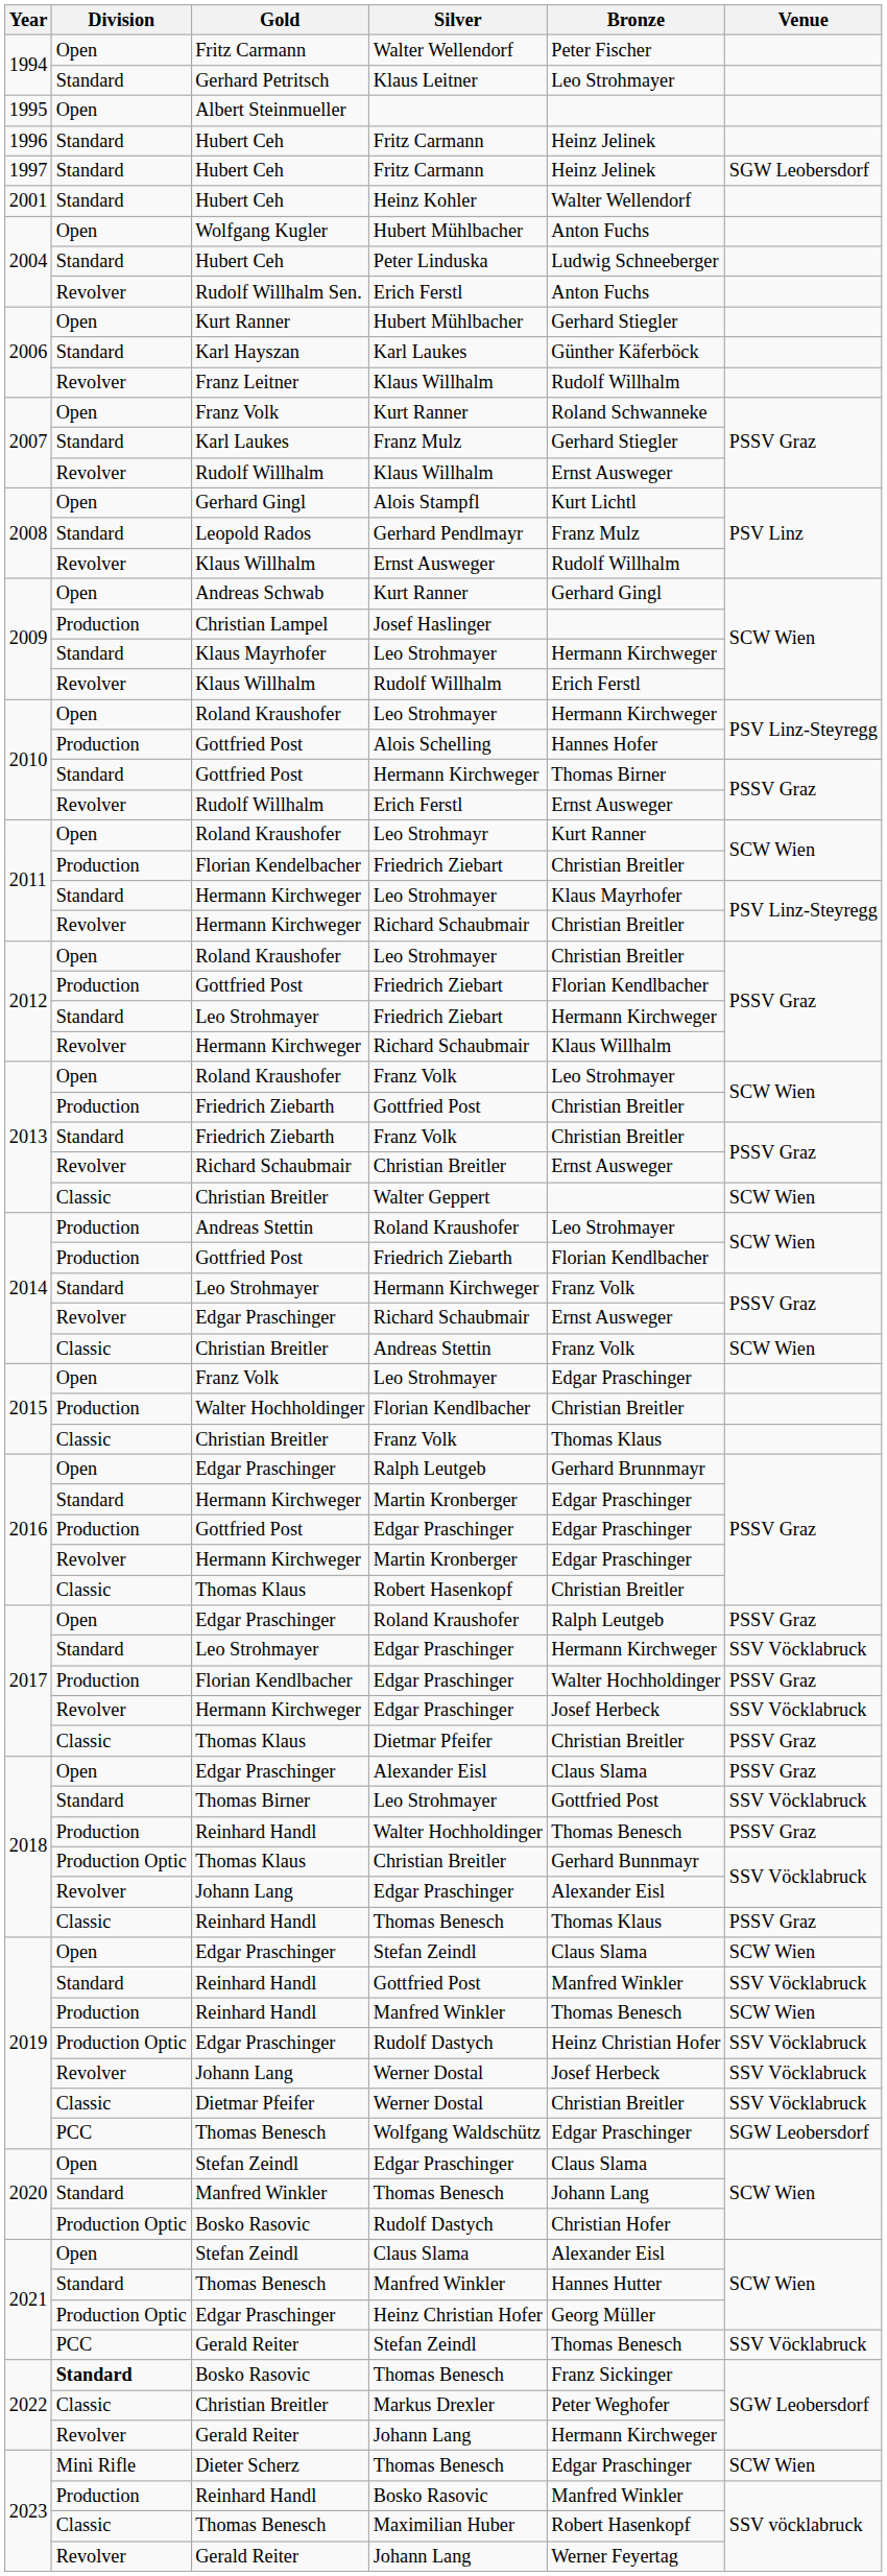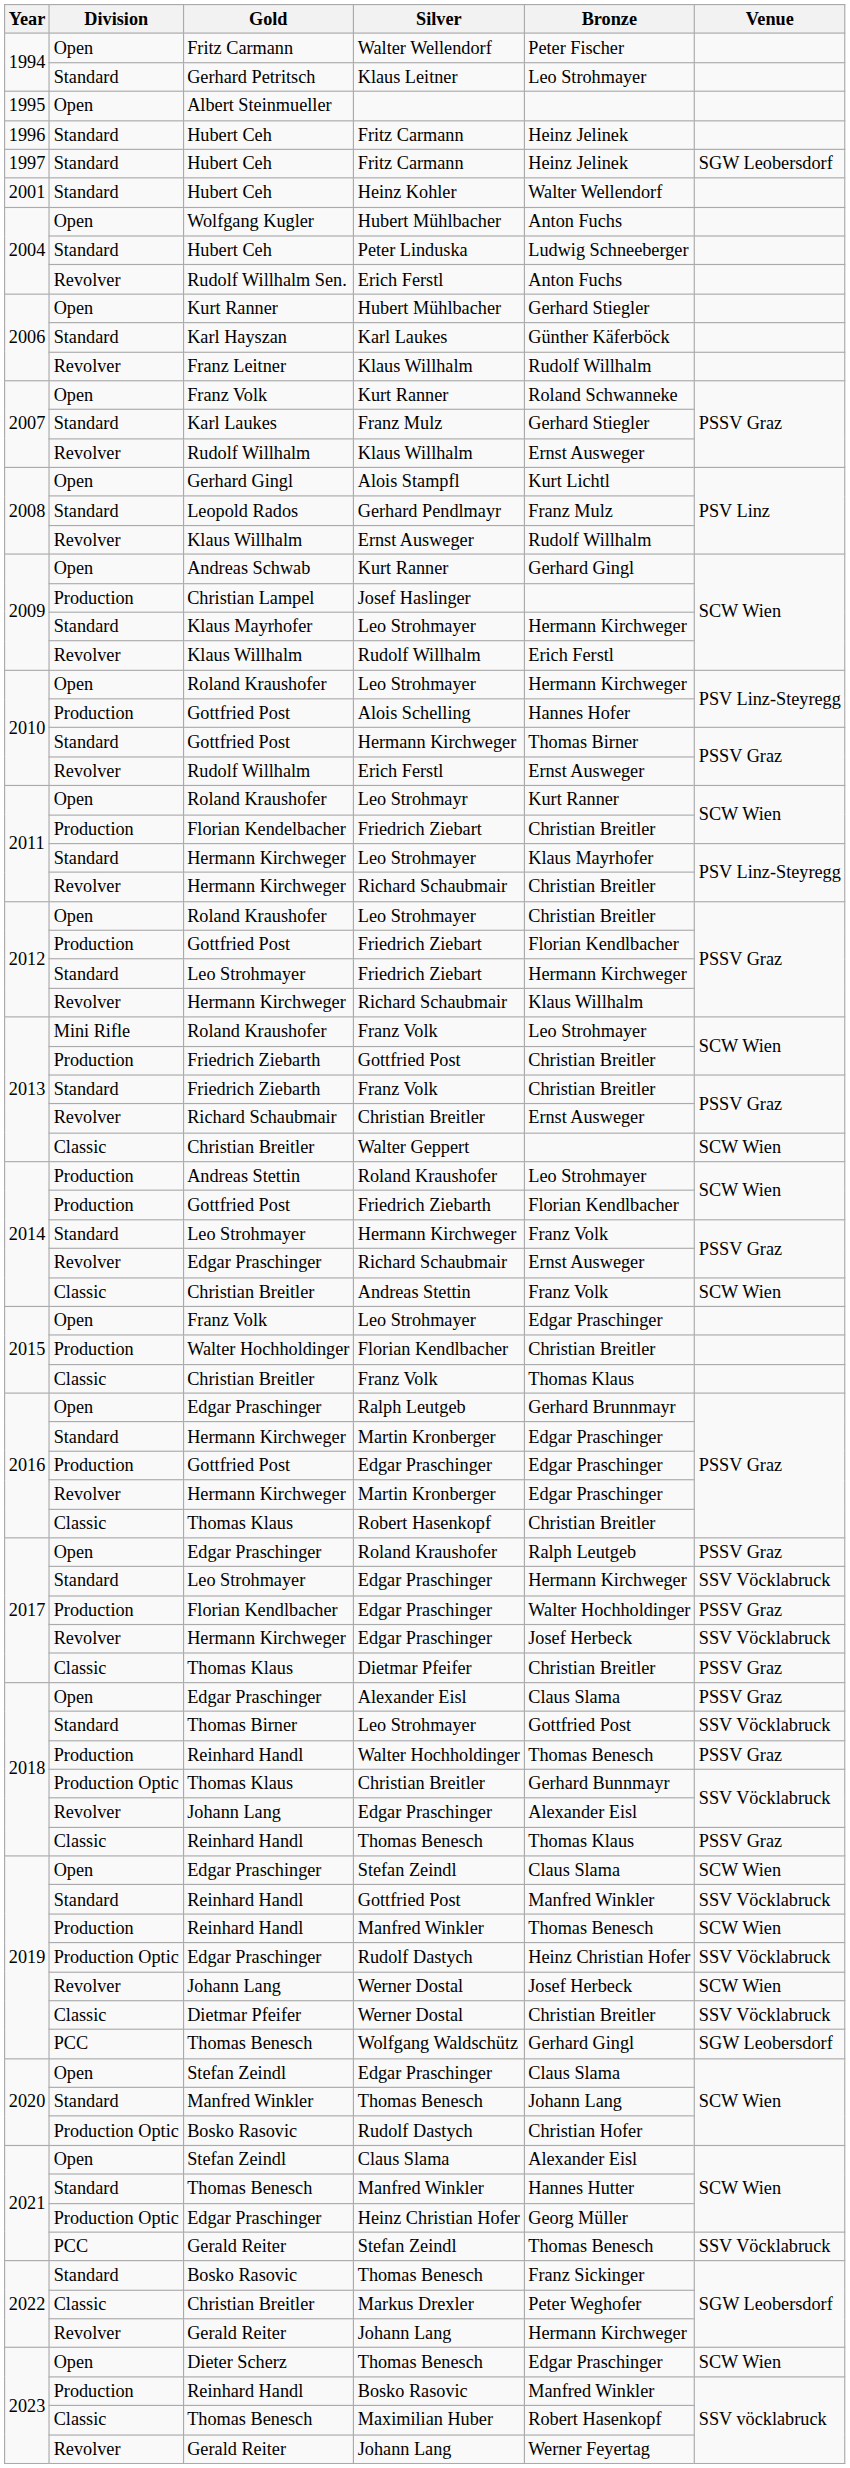Roland Kraushofer / Franz Volk | Division: Open -> Mini Rifle
Johann Lang / Werner Dostal | Venue: SSV Vöcklabruck -> SCW Wien
Wolfgang Waldschütz | Bronze: Edgar Praschinger -> Gerhard Gingl
Bosko Rasovic / Thomas Benesch | Division: bold -> normal
Dieter Scherz / Thomas Benesch | Division: Mini Rifle -> Open
